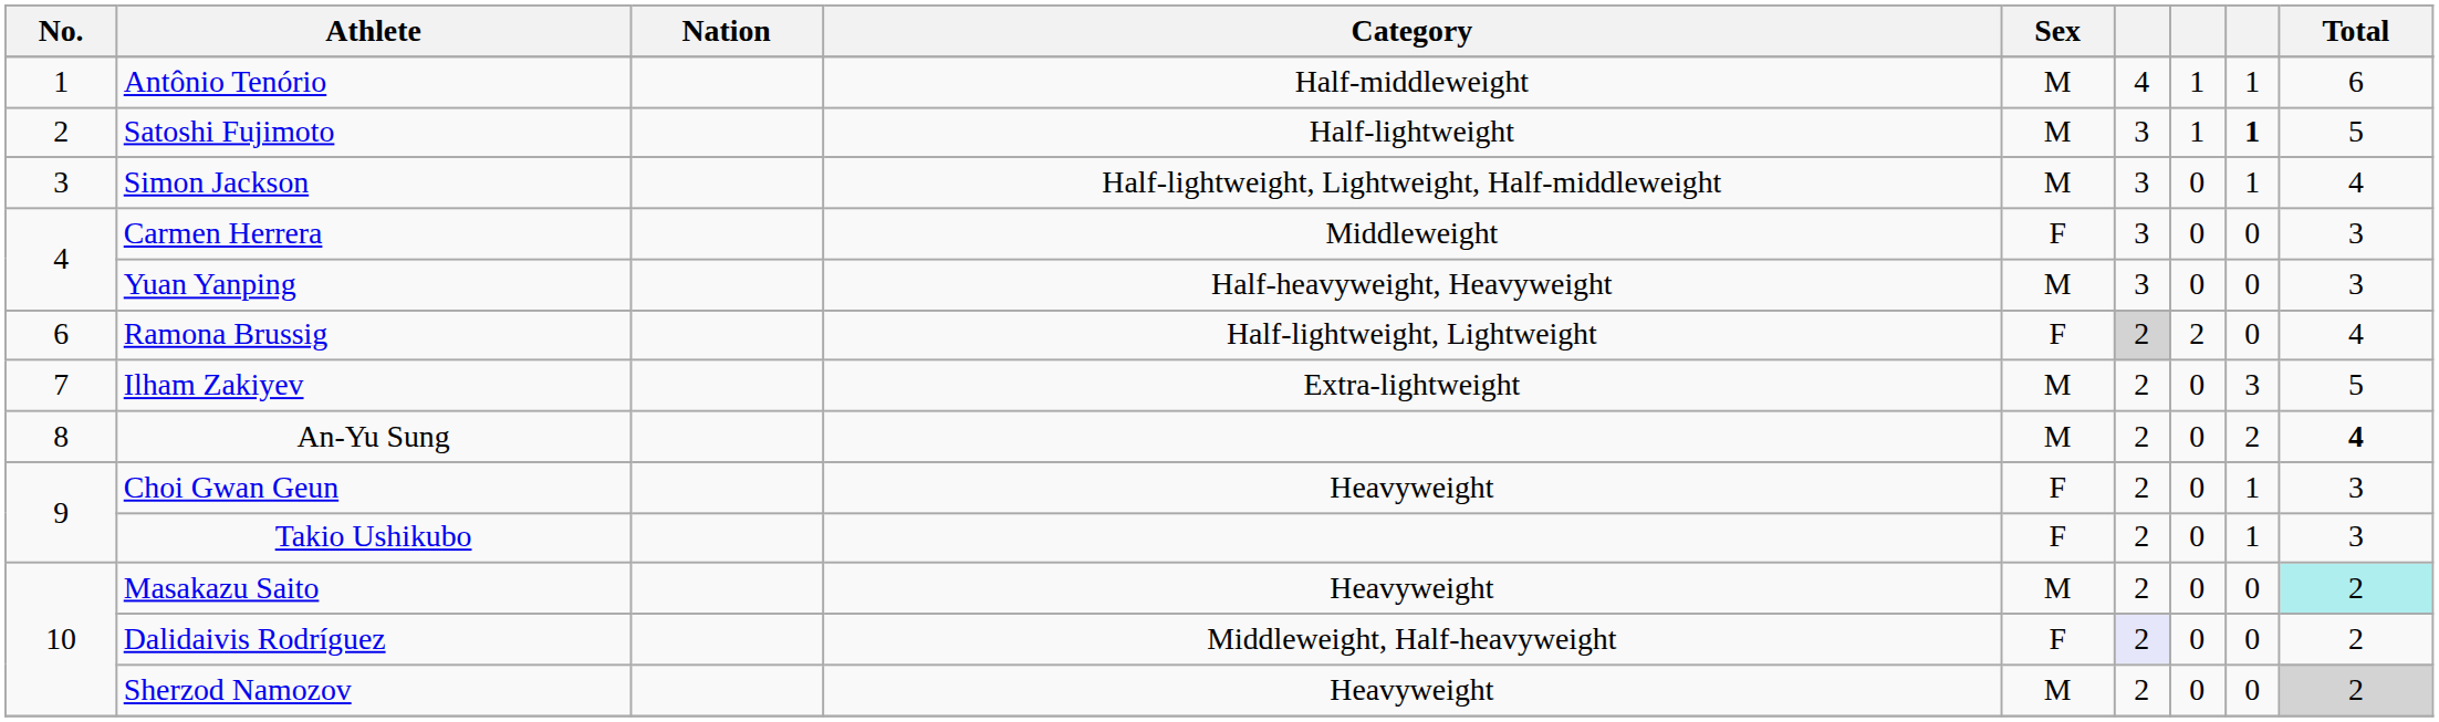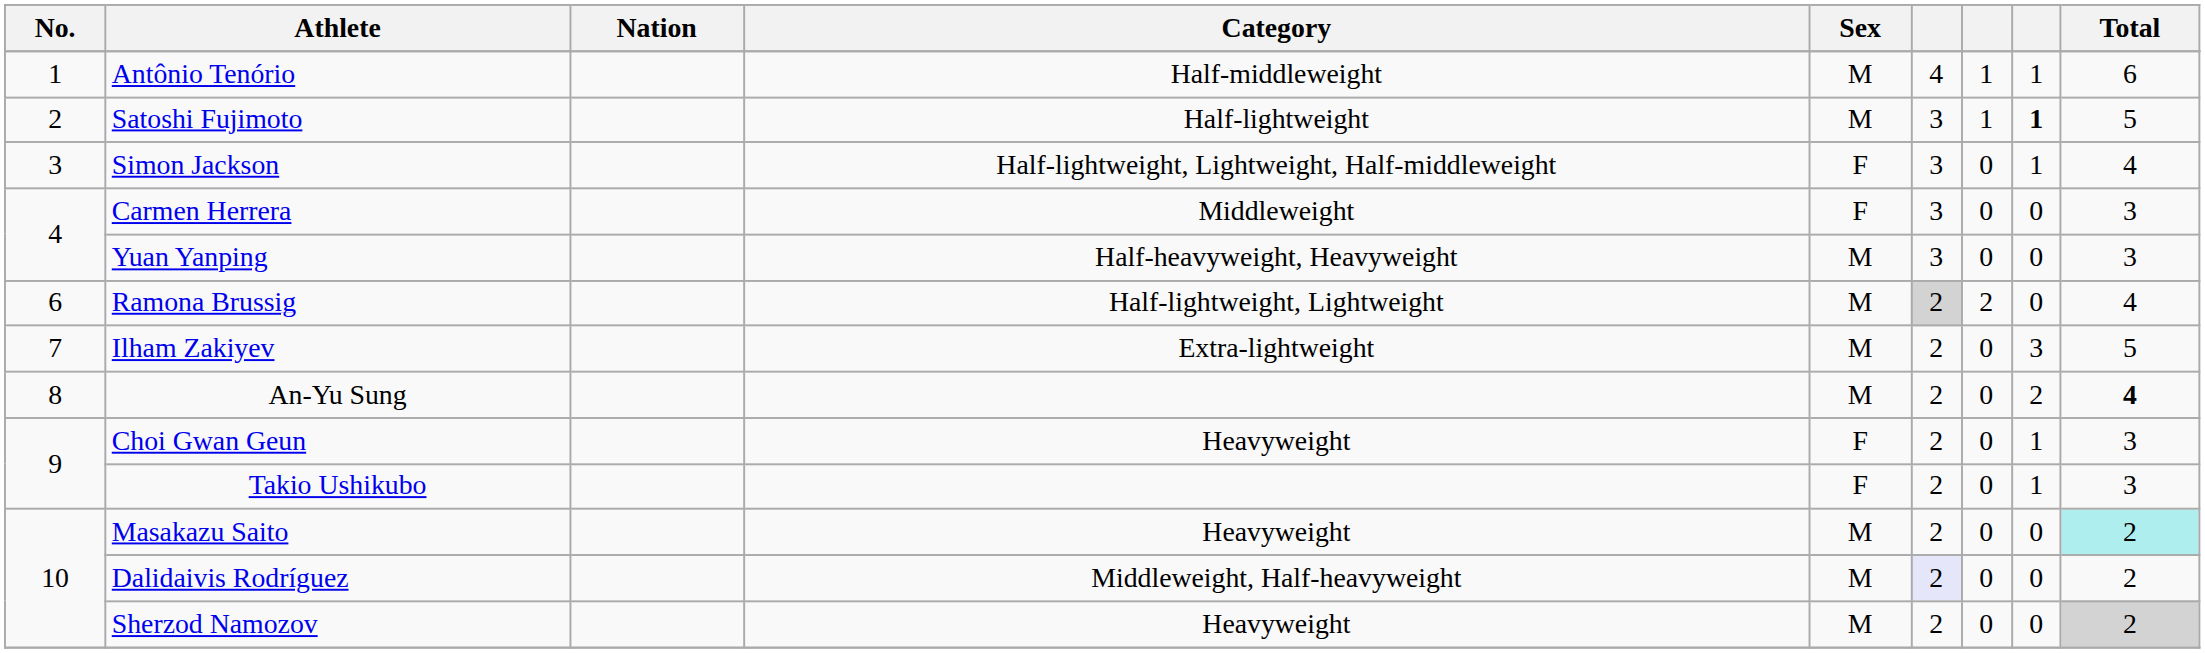Simon Jackson | Sex: M -> F
Ramona Brussig | Sex: F -> M
Dalidaivis Rodríguez | Sex: F -> M
